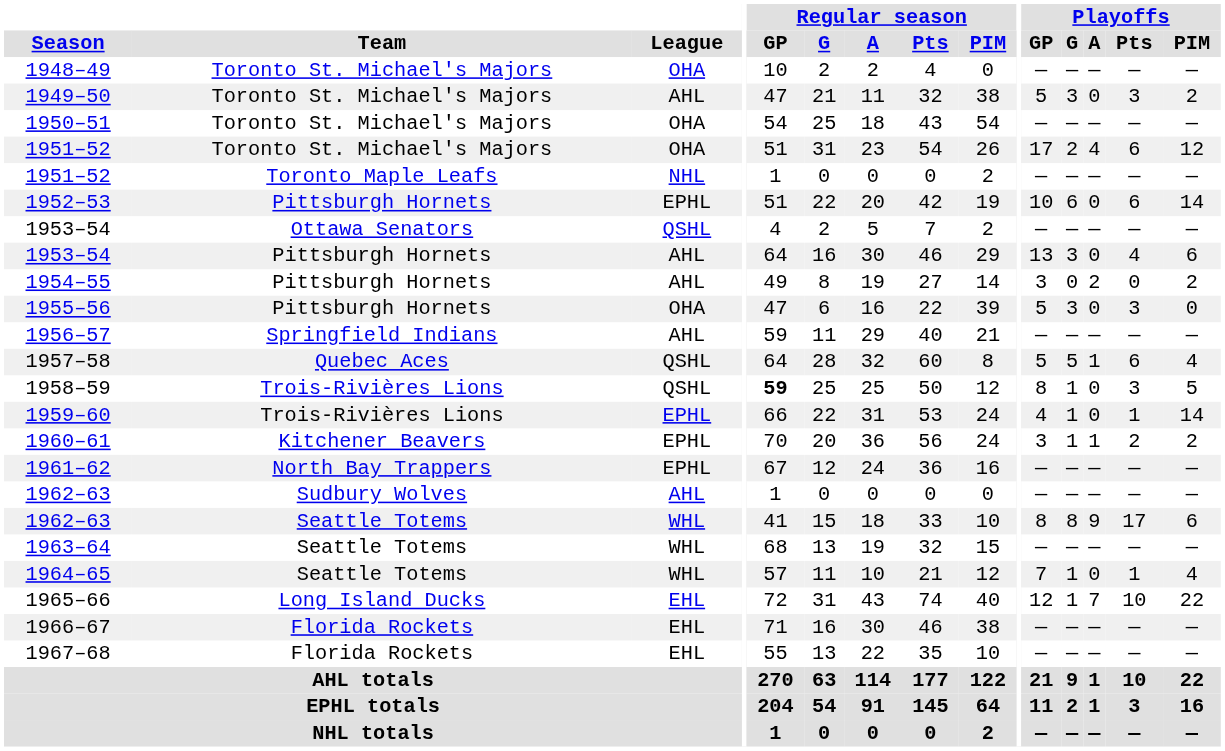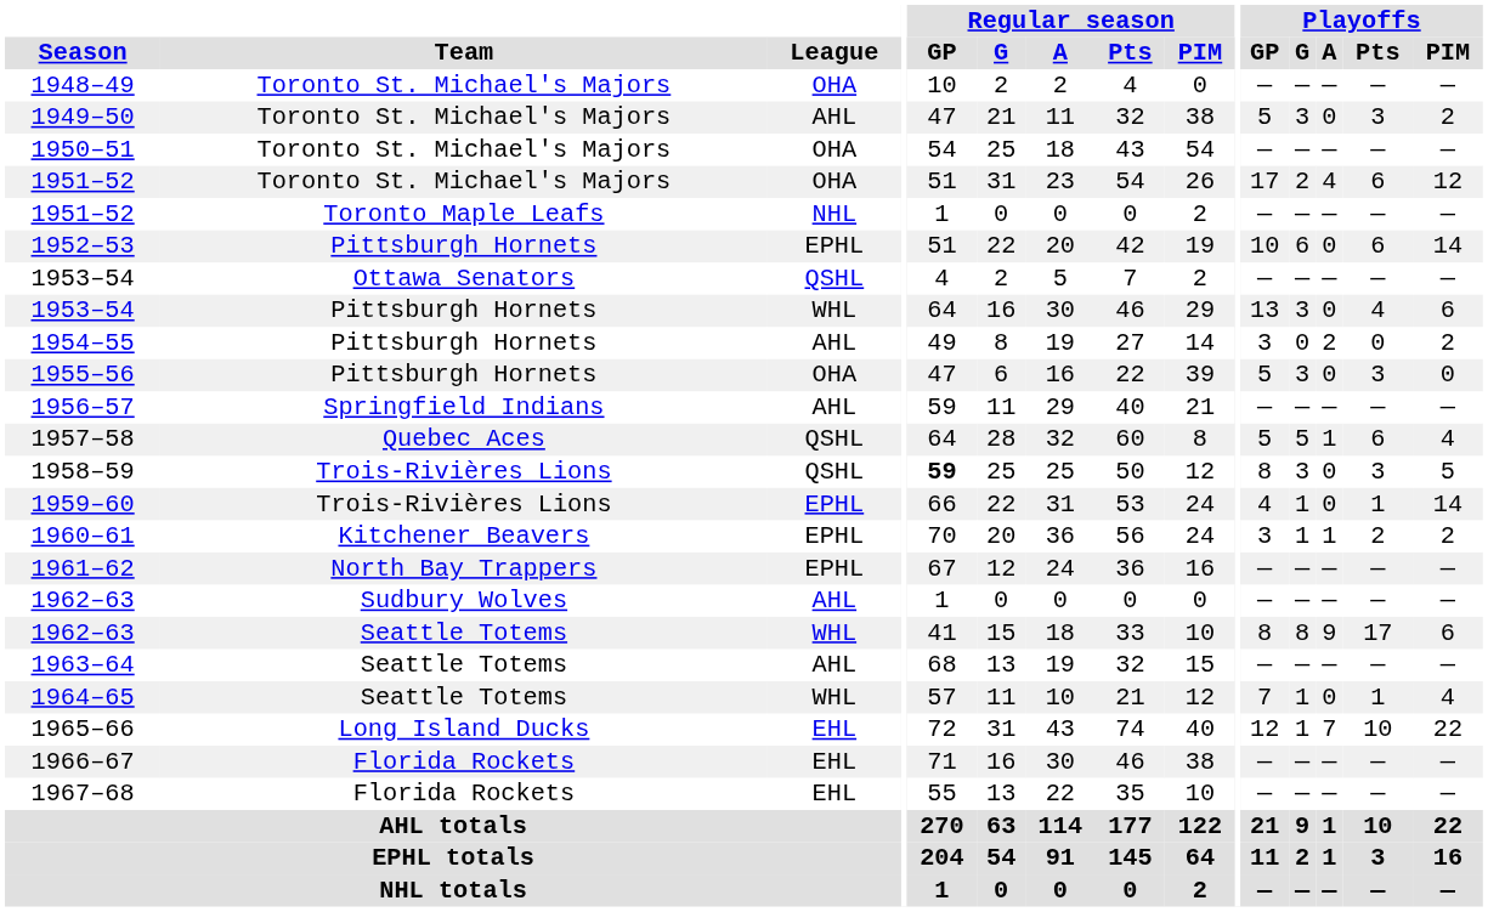1953–54 / Pittsburgh Hornets | League: AHL -> WHL
1958–59 | Playoffs / G: 1 -> 3
1963–64 | League: WHL -> AHL
